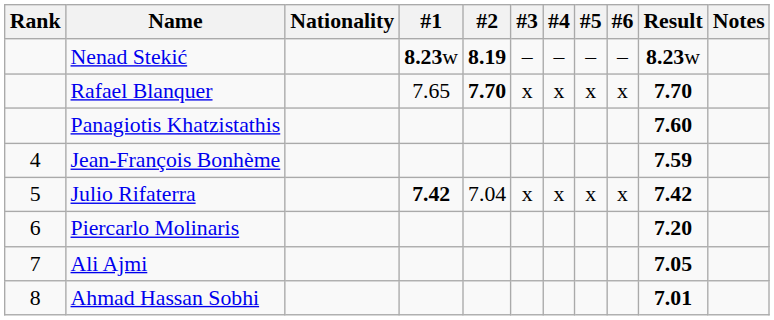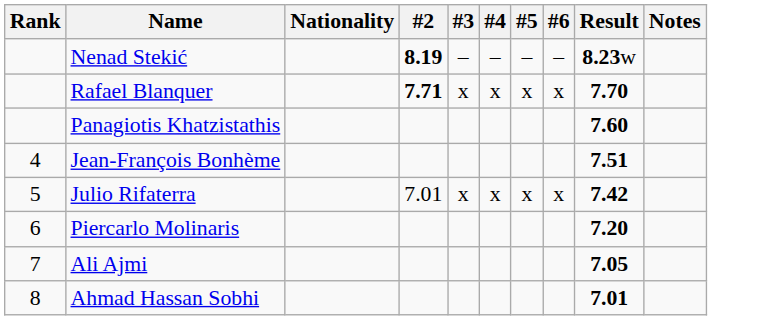- column: #1 | 8.23w | 7.65 | 7.42
Rafael Blanquer | #2: 7.70 -> 7.71
Jean-François Bonhème | Result: 7.59 -> 7.51
Julio Rifaterra | #2: 7.04 -> 7.01
